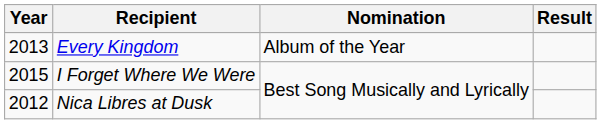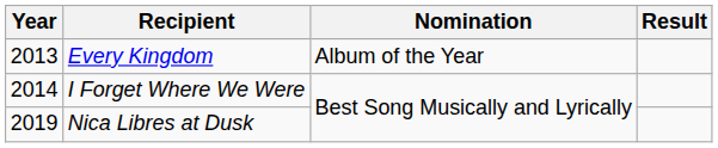I Forget Where We Were | Year: 2015 -> 2014
Nica Libres at Dusk | Year: 2012 -> 2019
